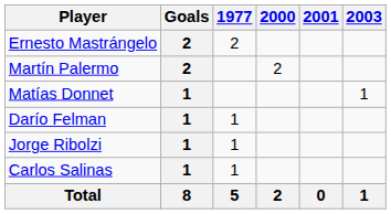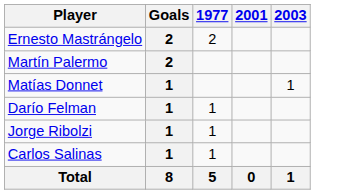- column: 2000 | 2 | 2
